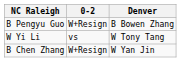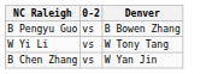B Pengyu Guo | 0-2: W+Resign -> vs
B Chen Zhang | 0-2: W+Resign -> vs
